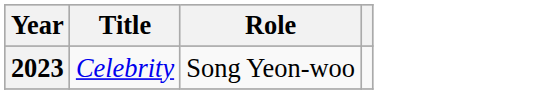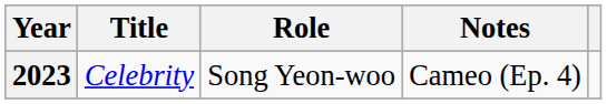+ column: Notes | Cameo (Ep. 4)
